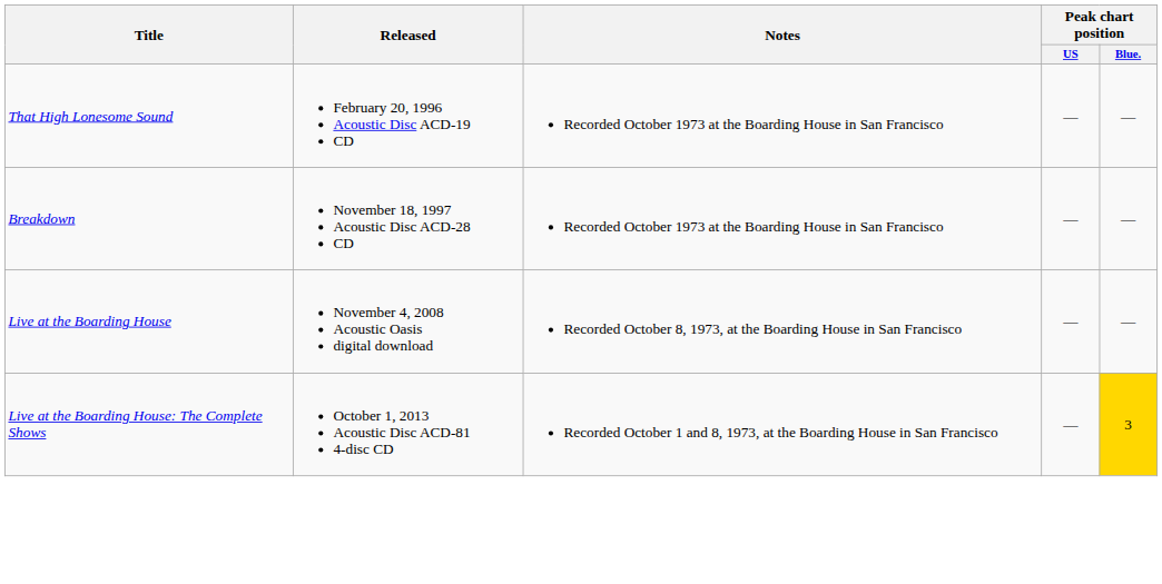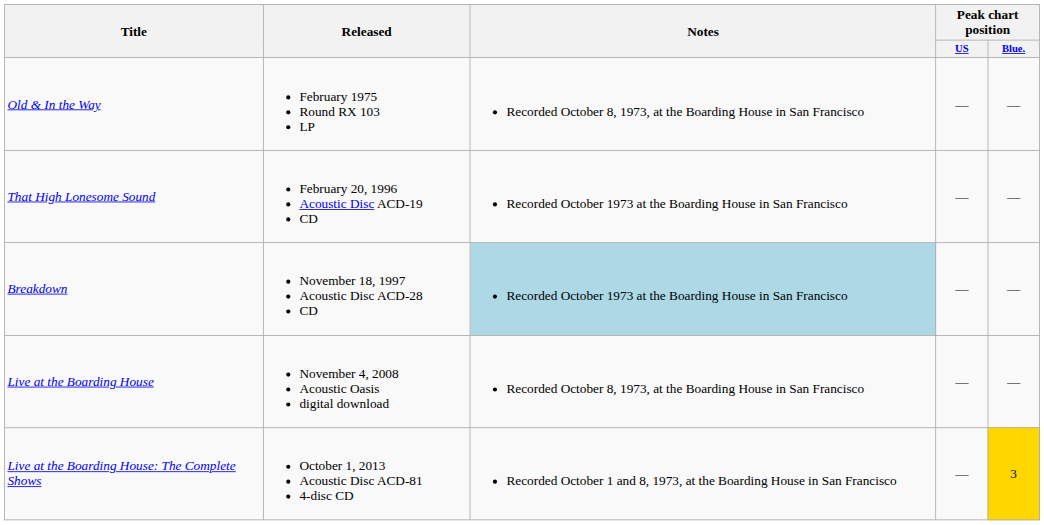+ row: Old & In the Way | February 1975 Round RX 103 LP | Recorded October 8, 1973, at the Boarding House in San Francisco | — | —
Breakdown | Notes: no background -> lightblue background
